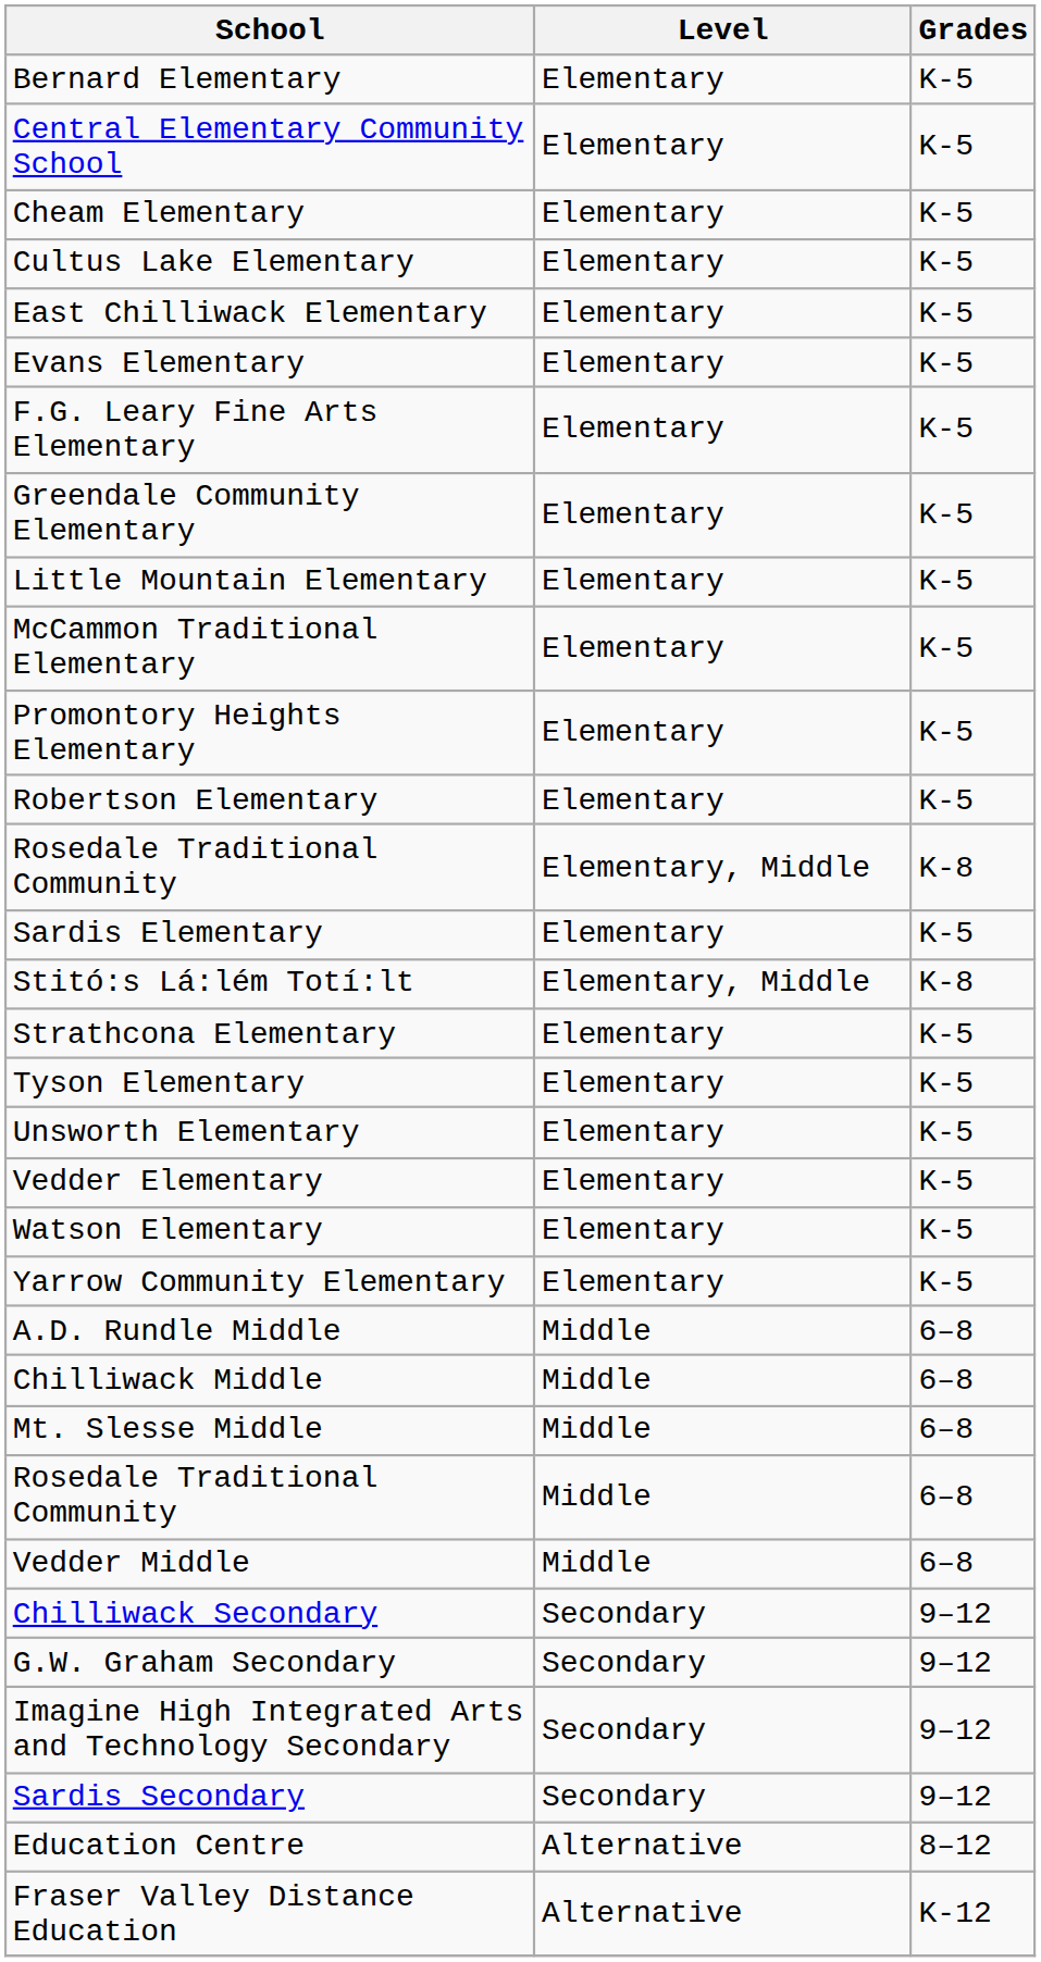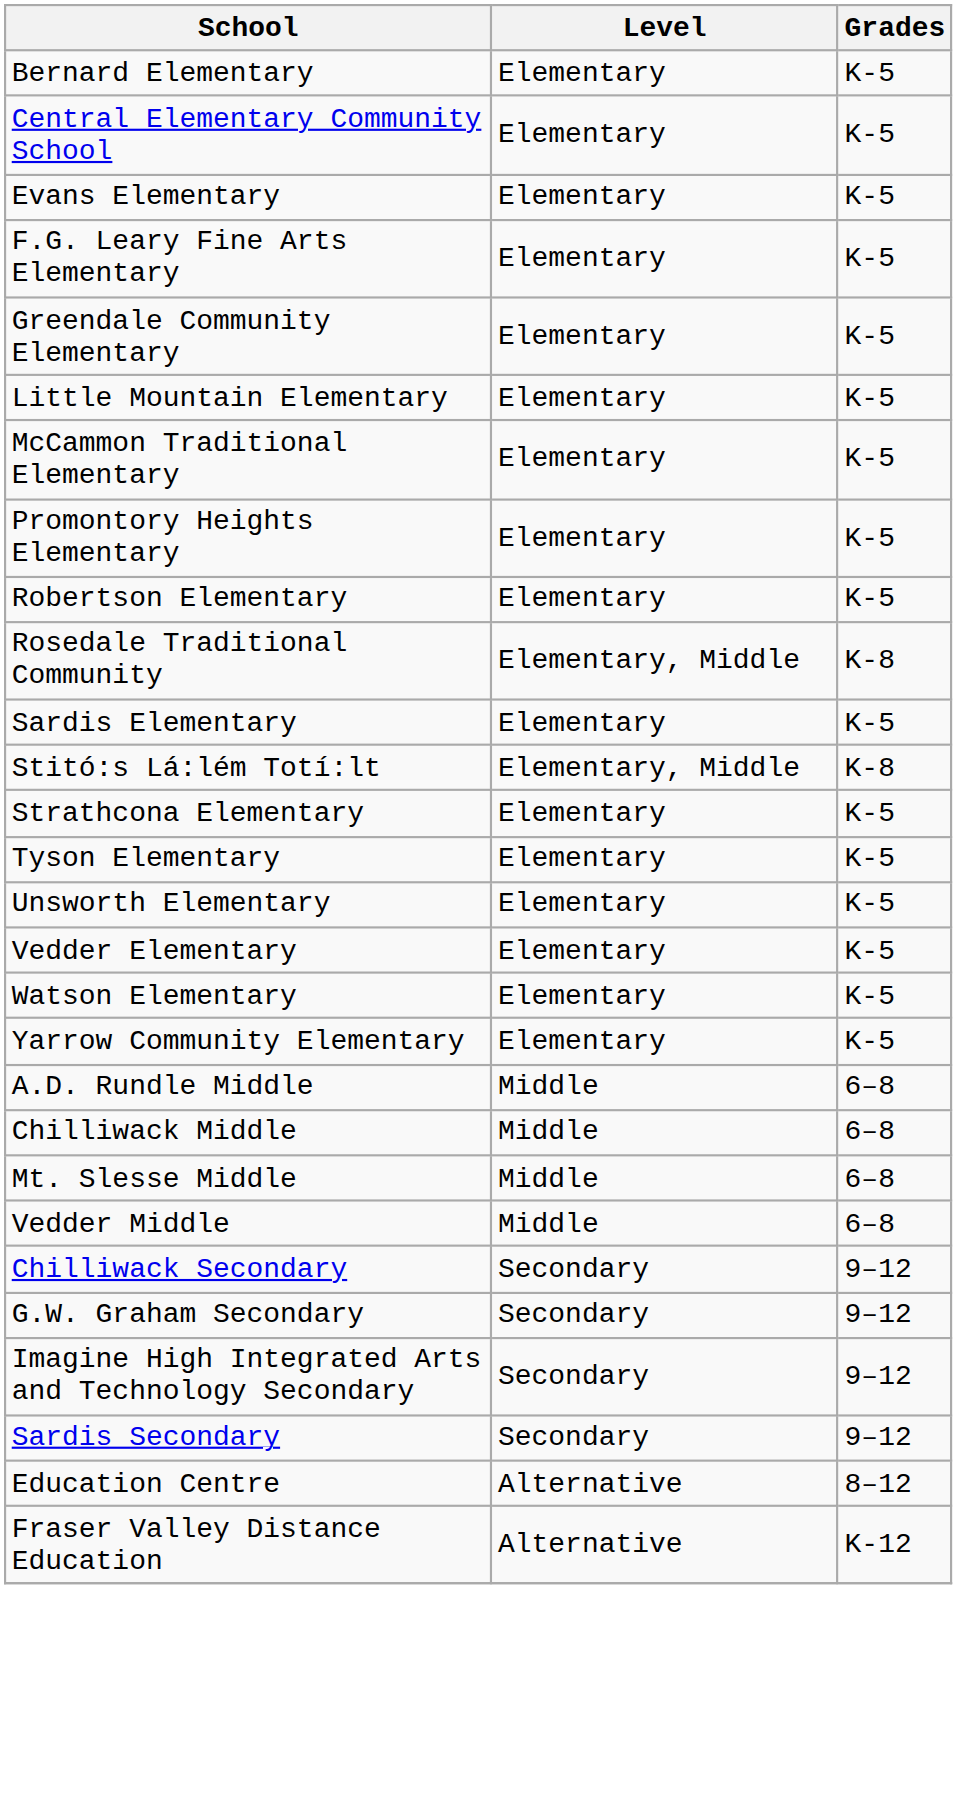- row: Cheam Elementary | Elementary | K-5
- row: Cultus Lake Elementary | Elementary | K-5
- row: East Chilliwack Elementary | Elementary | K-5
- row: Rosedale Traditional Community | Middle | 6–8
